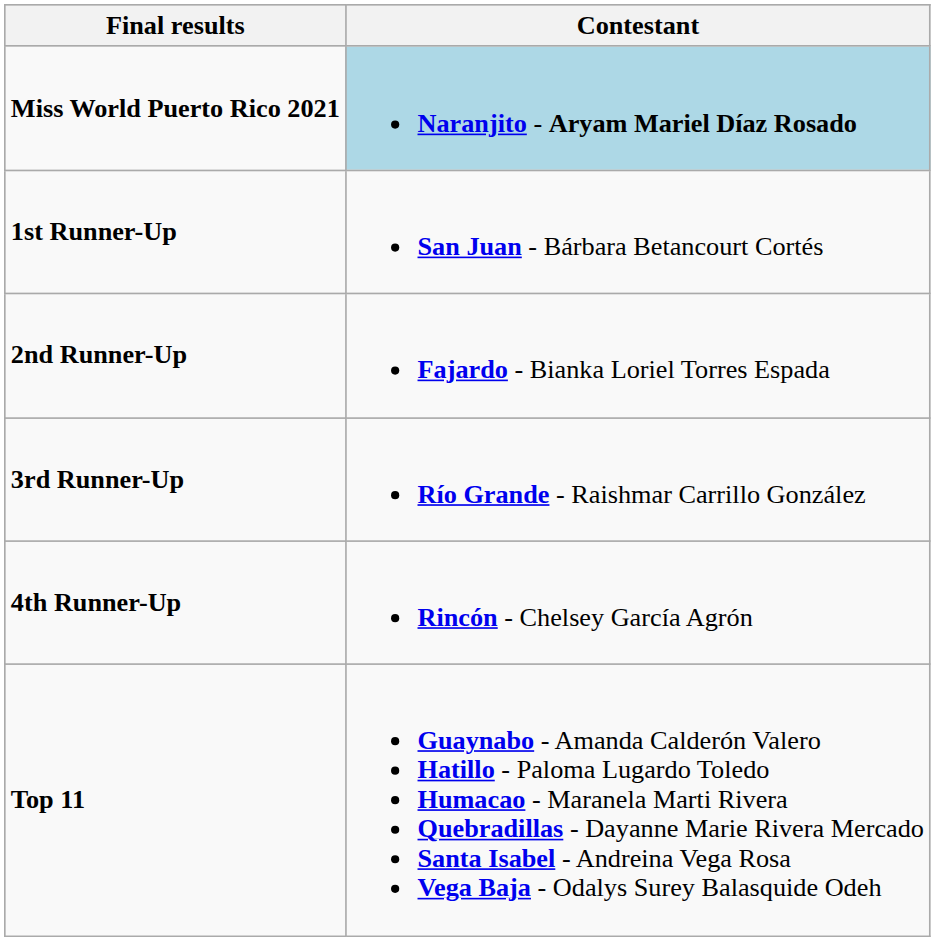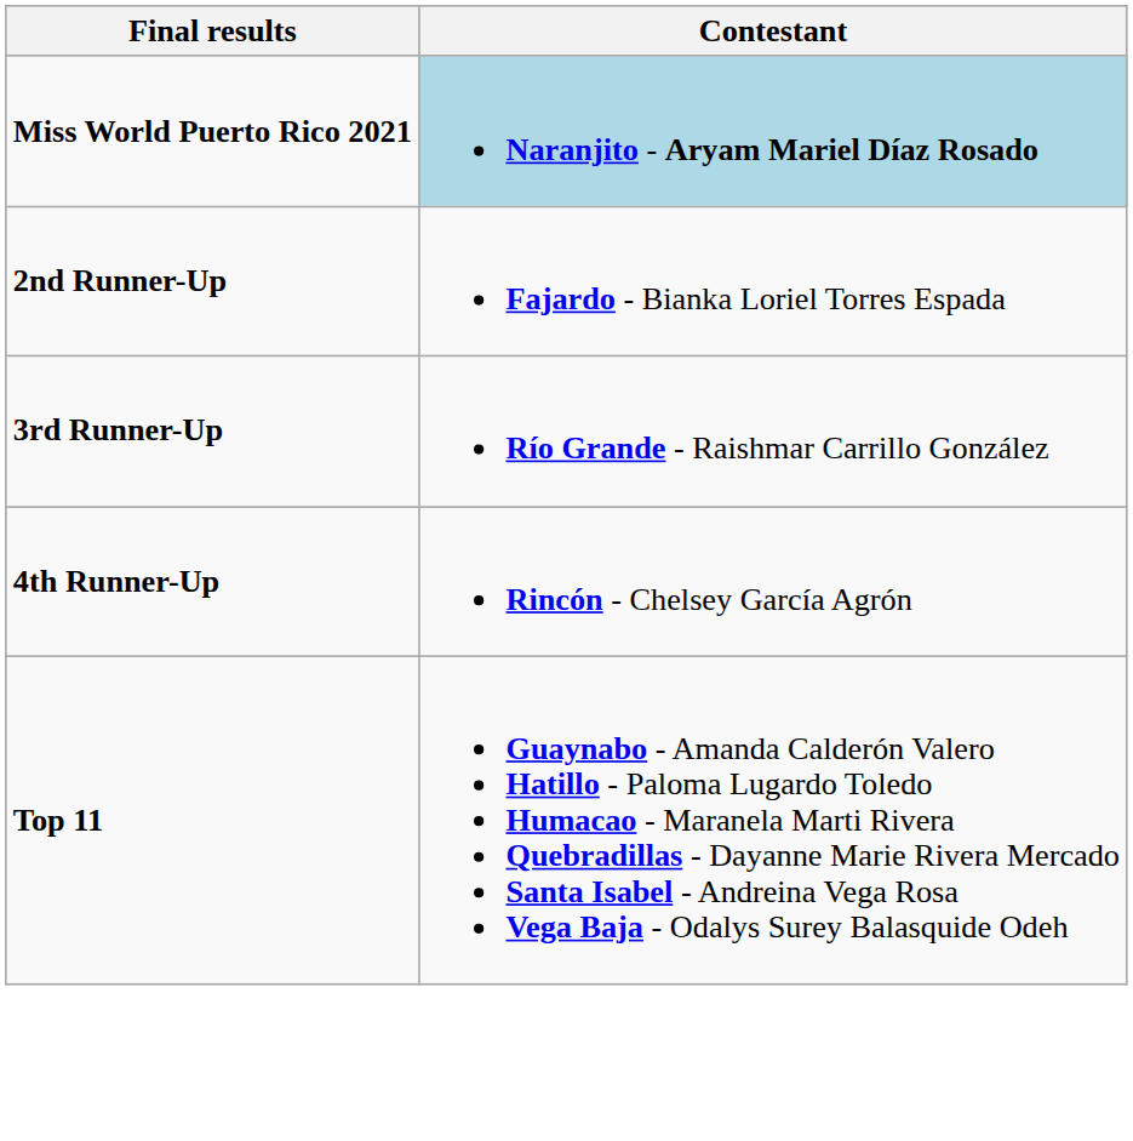- row: 1st Runner-Up | San Juan - Bárbara Betancourt Cortés
